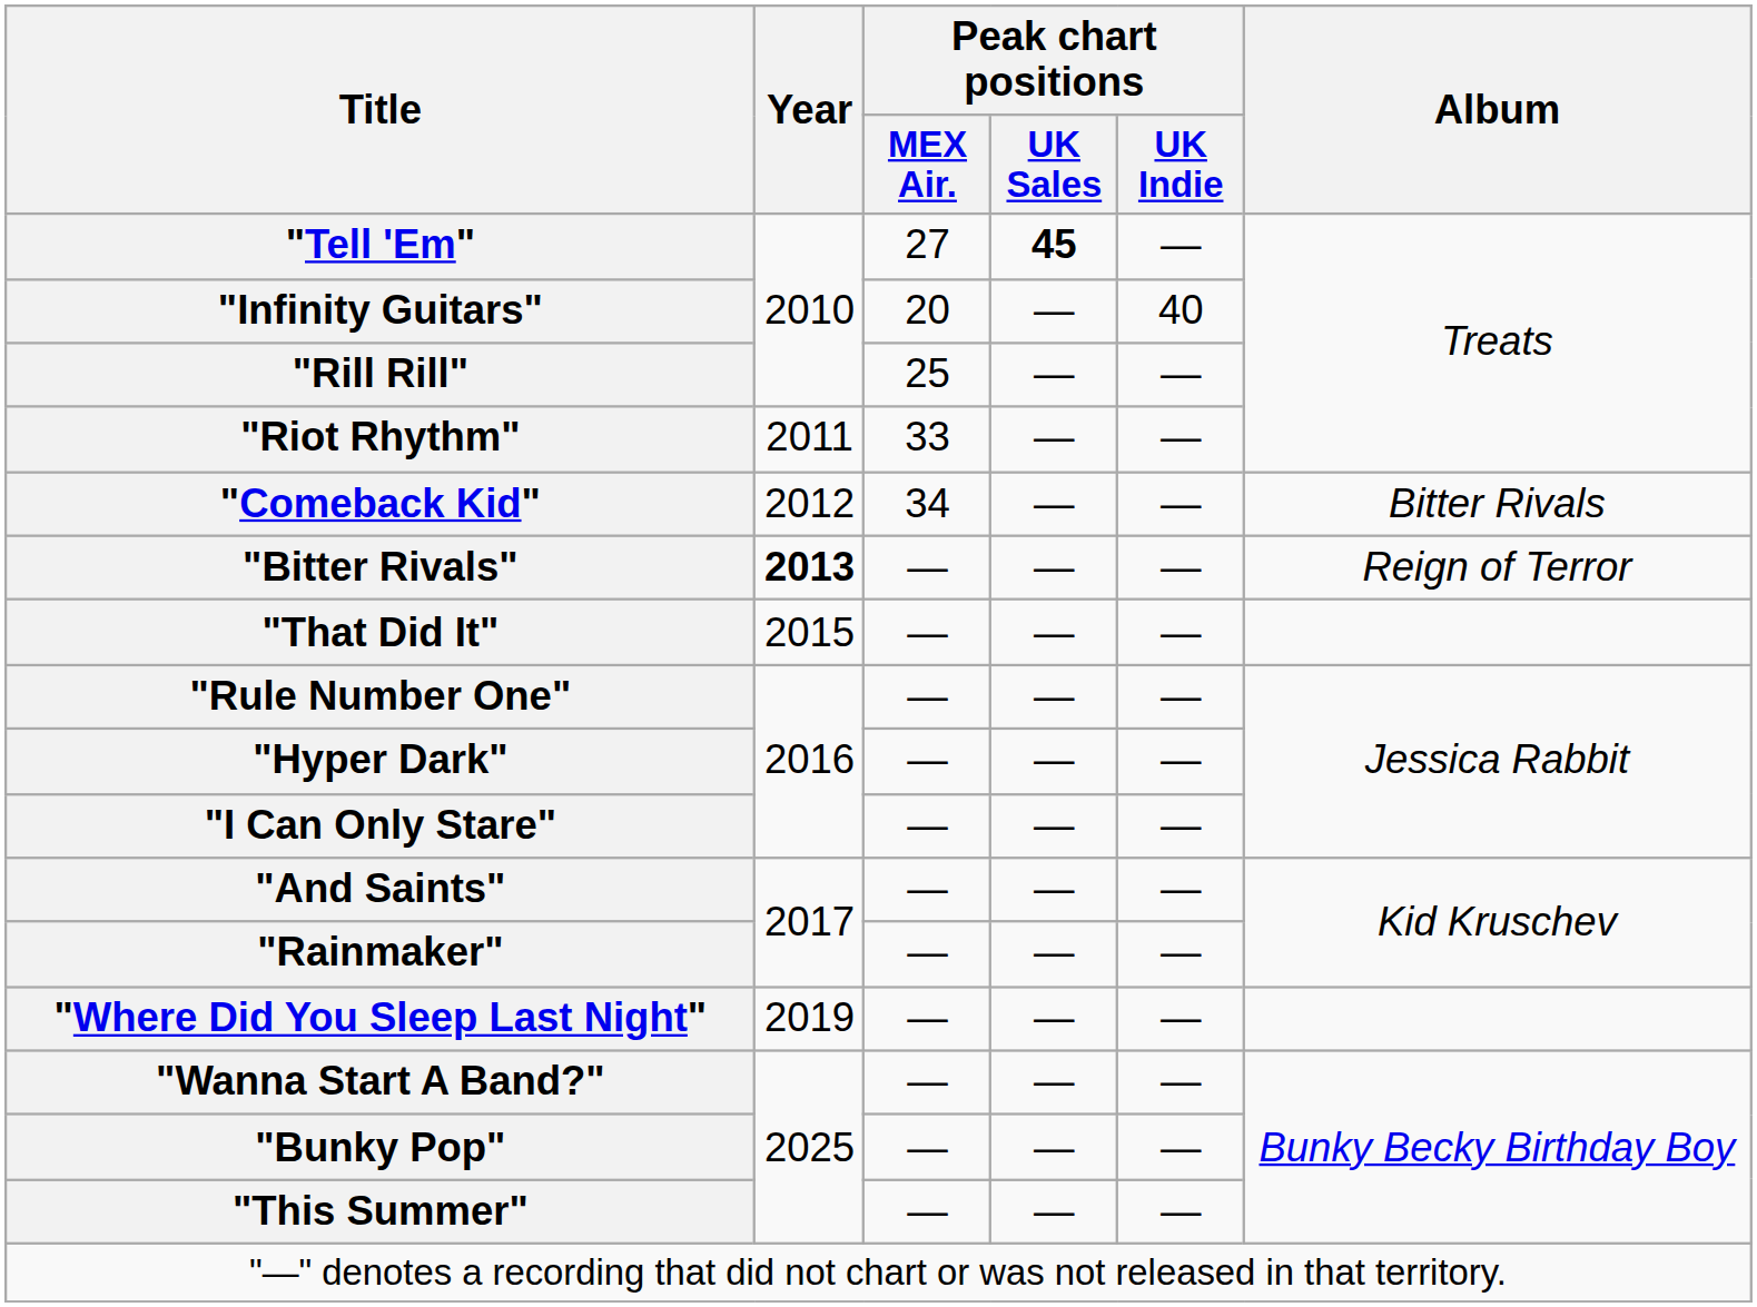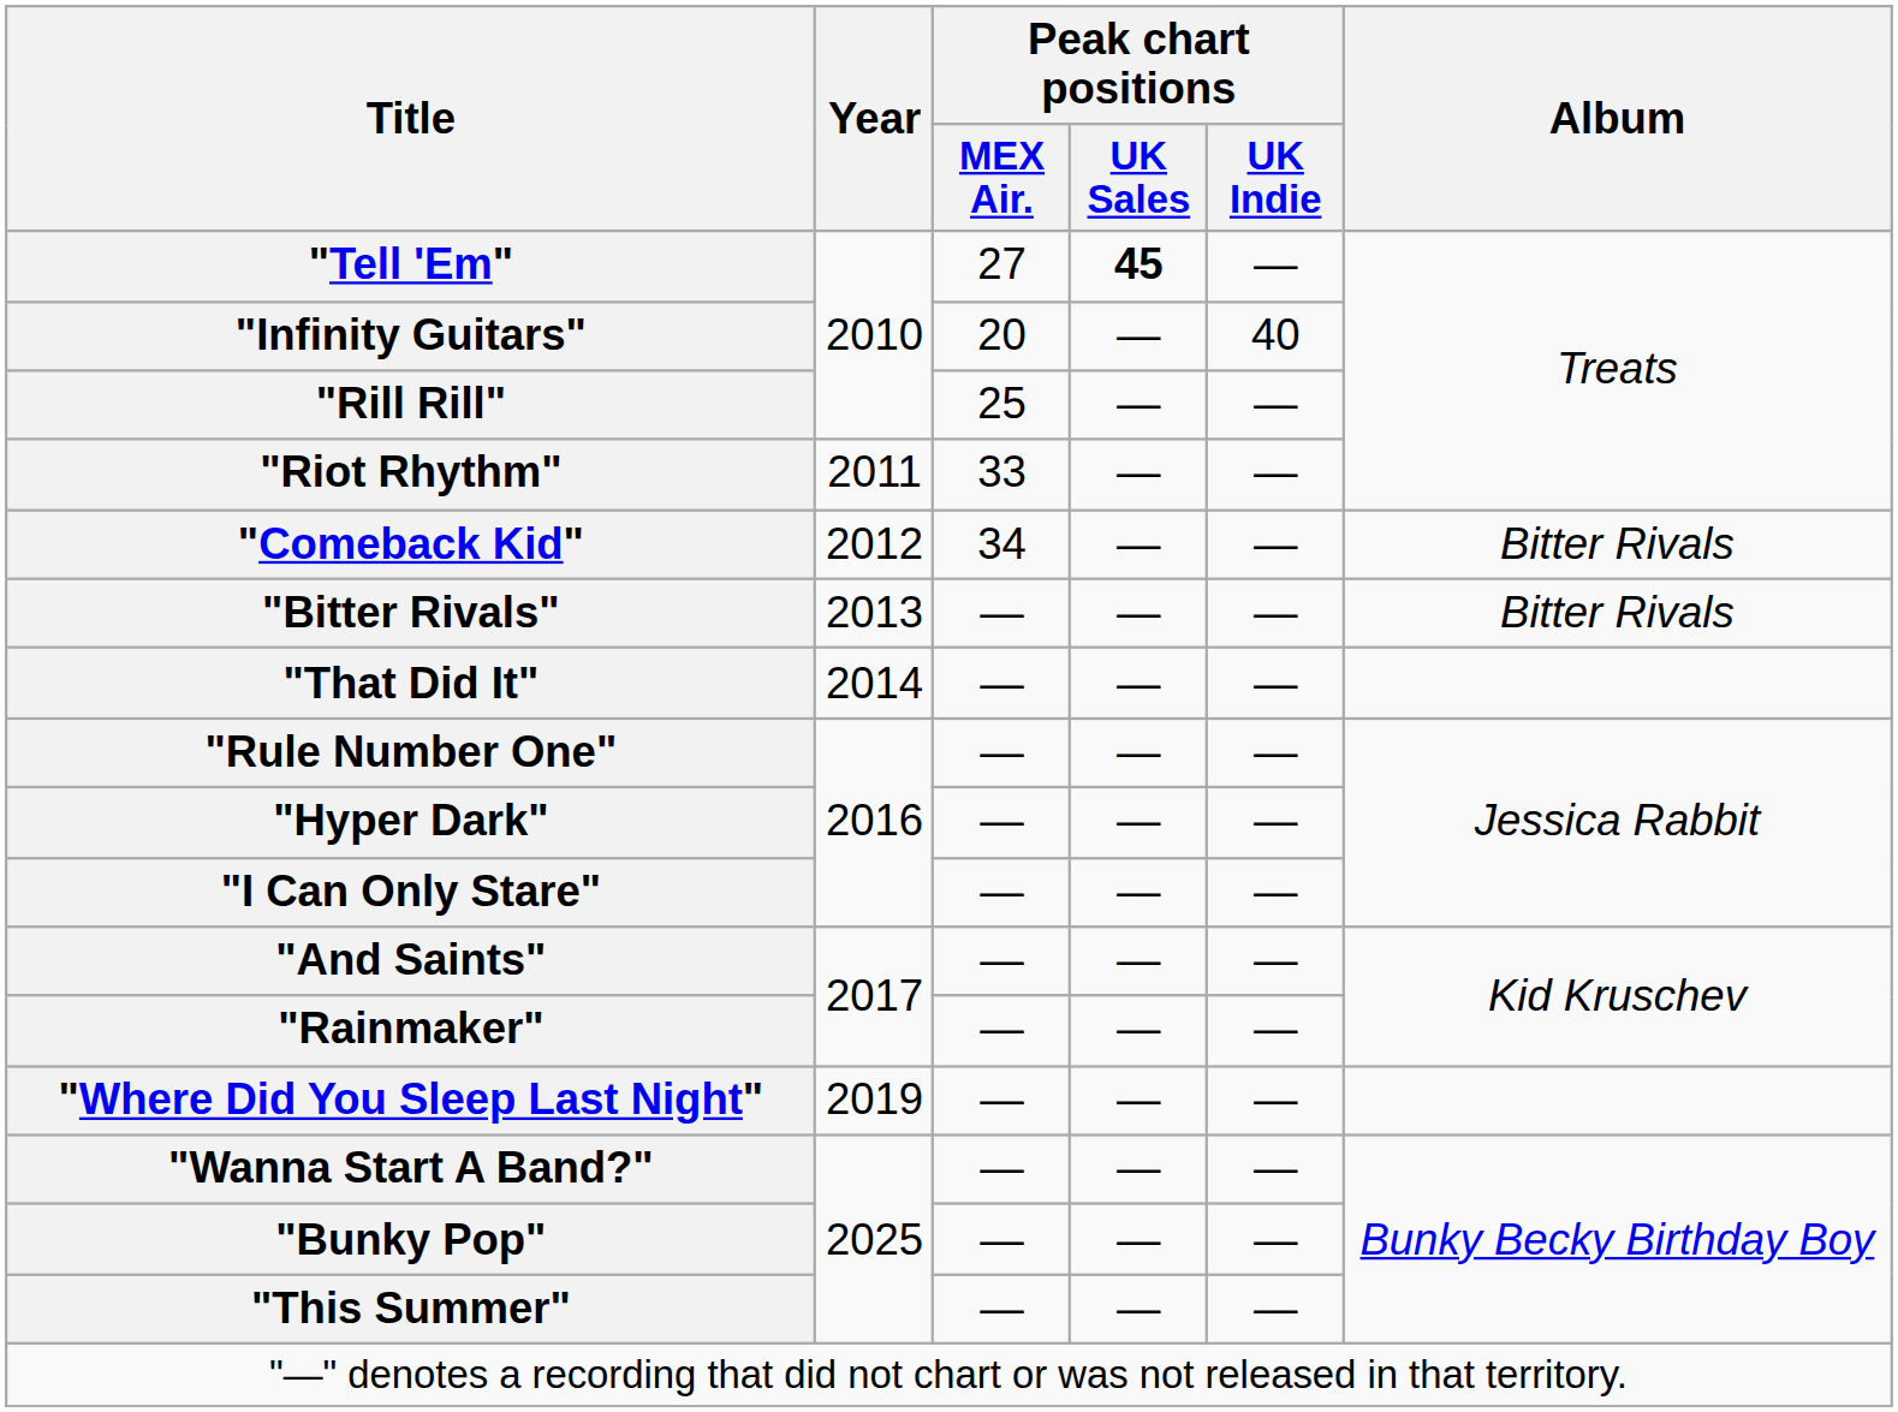"Bitter Rivals" | Year: bold -> normal
"Bitter Rivals" | Album: Reign of Terror -> Bitter Rivals
"That Did It" | Year: 2015 -> 2014
